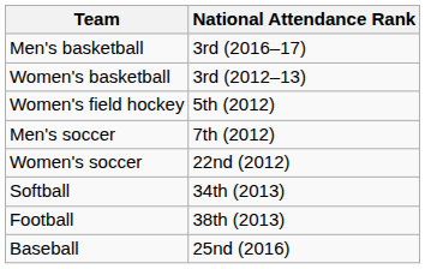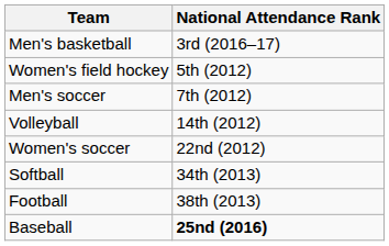- row: Women's basketball | 3rd (2012–13)
+ row: Volleyball | 14th (2012)
Baseball | National Attendance Rank: normal -> bold
